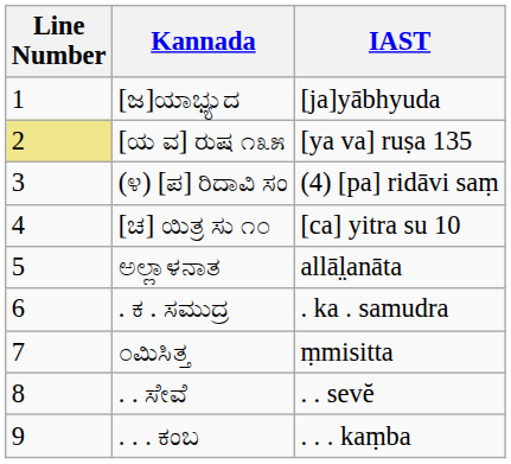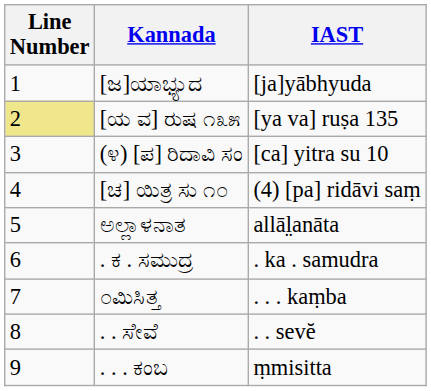(೪) [ಪ] ರಿದಾವಿ ಸಂ | IAST: (4) [pa] ridāvi saṃ -> [ca] yitra su 10
[ಚ] ಯಿತ್ರ ಸು ೧೦ | IAST: [ca] yitra su 10 -> (4) [pa] ridāvi saṃ
೦ಮಿಸಿತ್ತ | IAST: ṃmisitta -> . . . kaṃba
. . . ಕಂಬ | IAST: . . . kaṃba -> ṃmisitta
